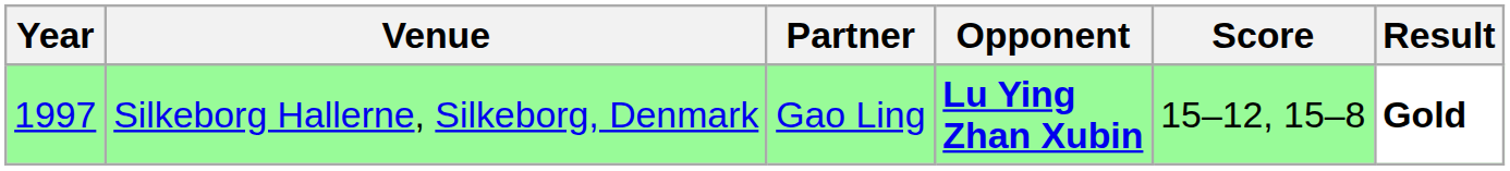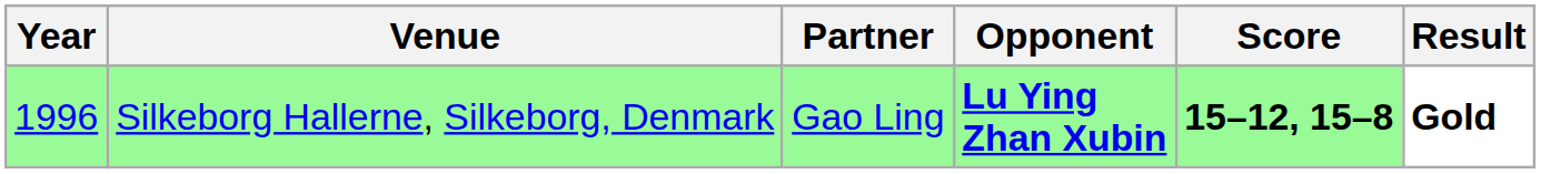Silkeborg Hallerne, Silkeborg, Denmark | Year: 1997 -> 1996
Silkeborg Hallerne, Silkeborg, Denmark | Score: normal -> bold
